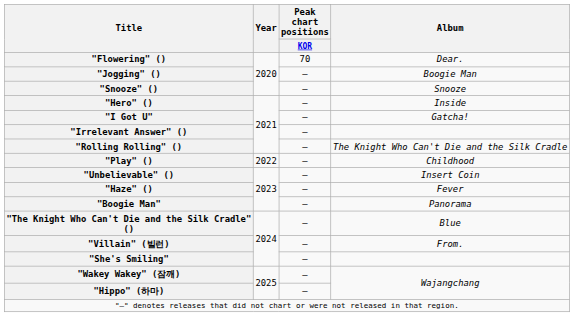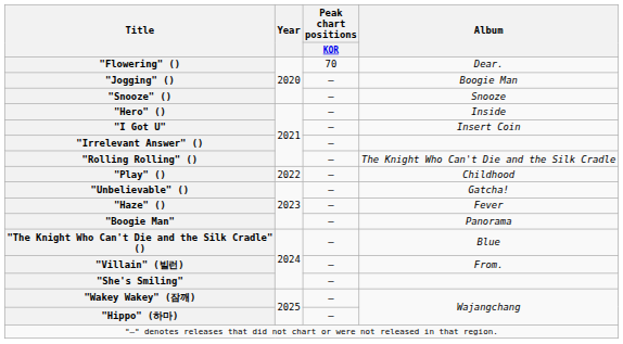"I Got U" | Album: Gatcha! -> Insert Coin
"Unbelievable" () | Album: Insert Coin -> Gatcha!
